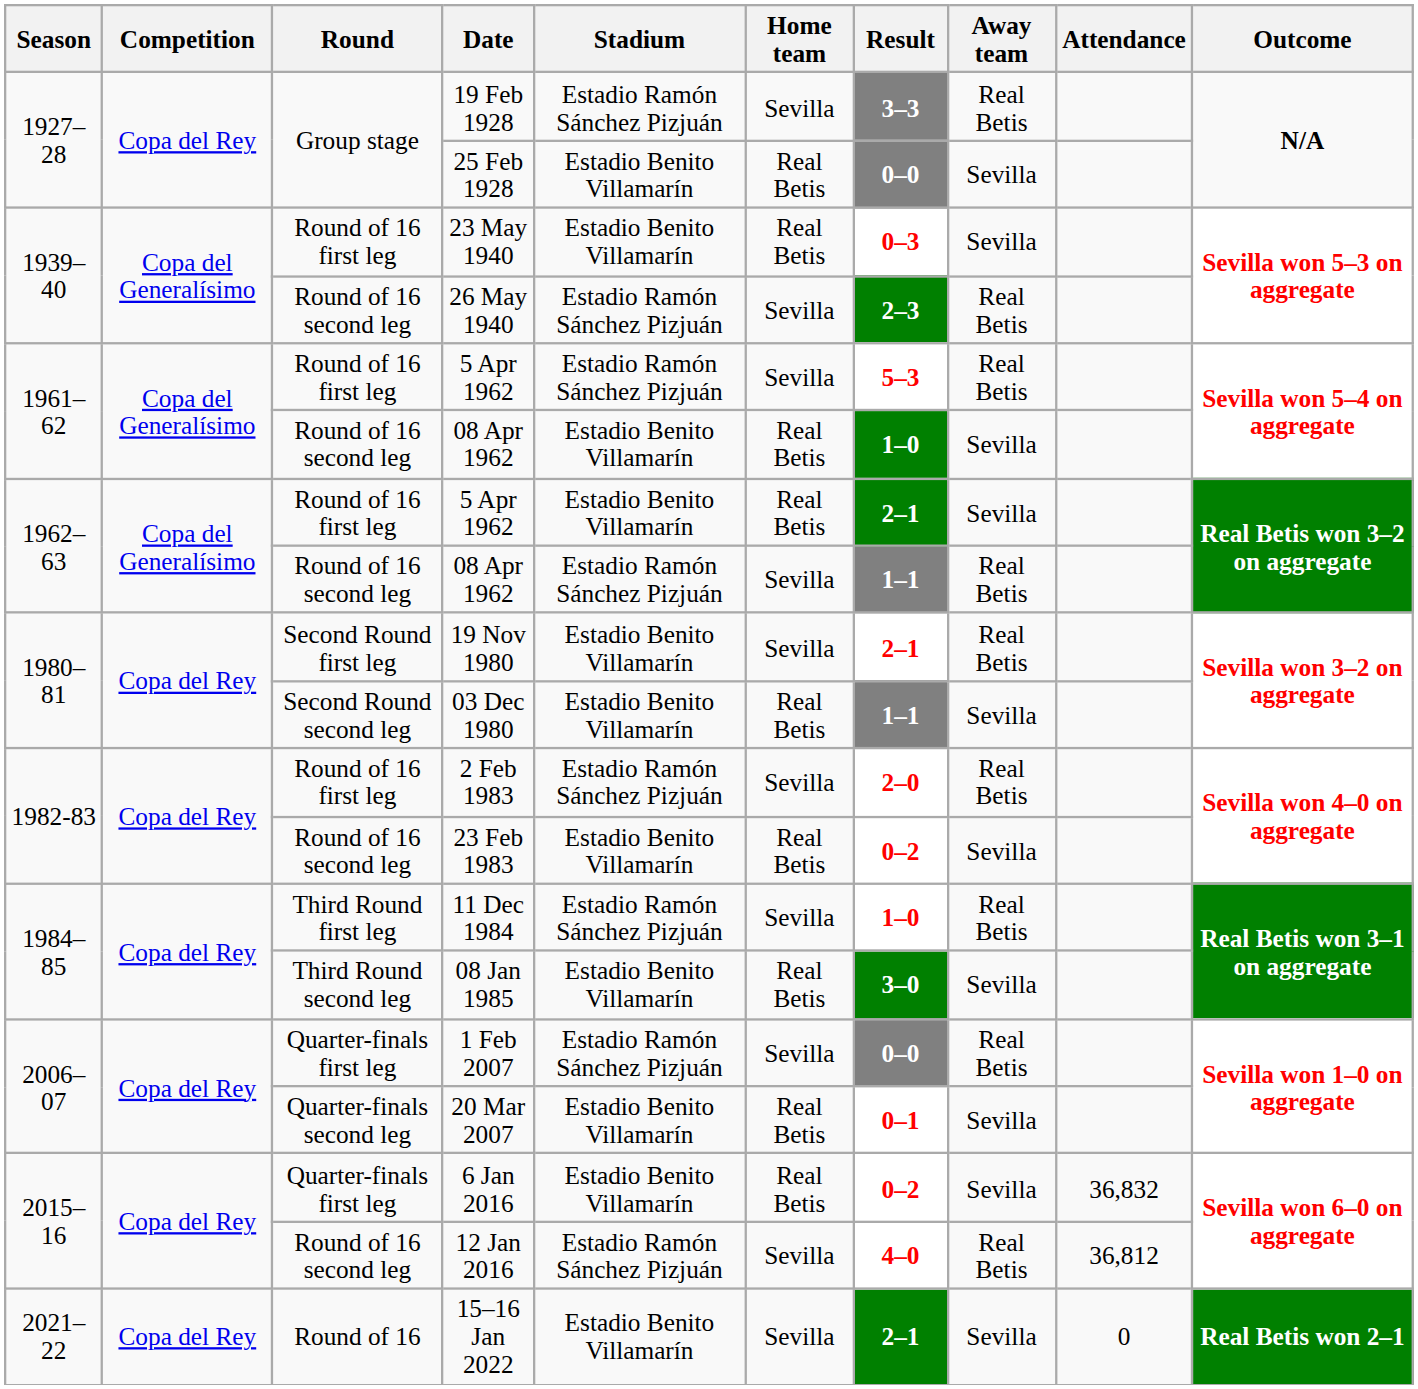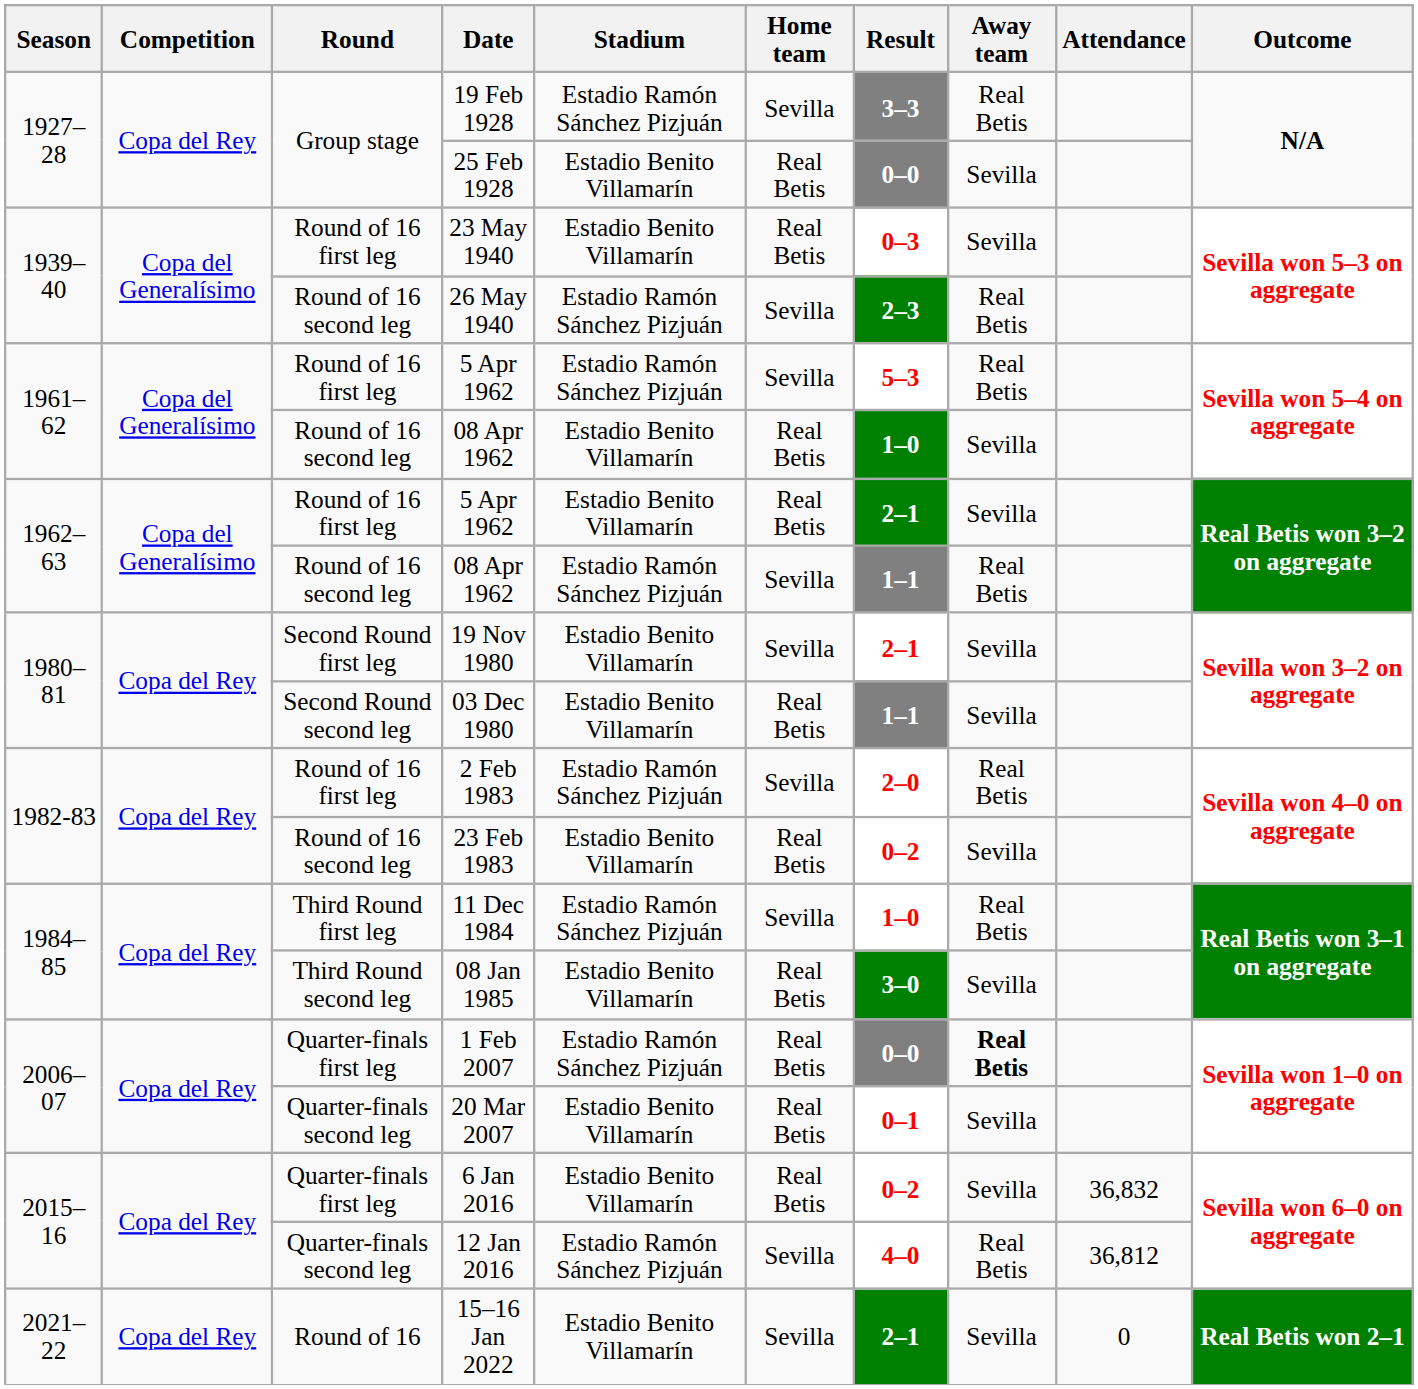19 Nov 1980 | Away team: Real Betis -> Sevilla
1 Feb 2007 | Home team: Sevilla -> Real Betis
1 Feb 2007 | Away team: normal -> bold
12 Jan 2016 | Round: Round of 16 second leg -> Quarter-finals second leg
